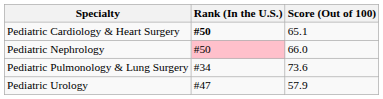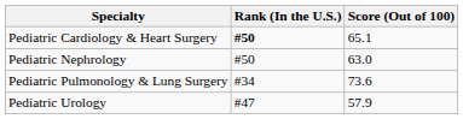Pediatric Nephrology | Rank (In the U.S.): pink background -> no background
Pediatric Nephrology | Score (Out of 100): 66.0 -> 63.0
